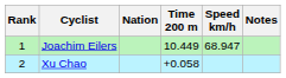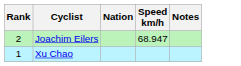- column: Time 200 m | 10.449 | +0.058
Joachim Eilers | Rank: 1 -> 2
Xu Chao | Rank: 2 -> 1
